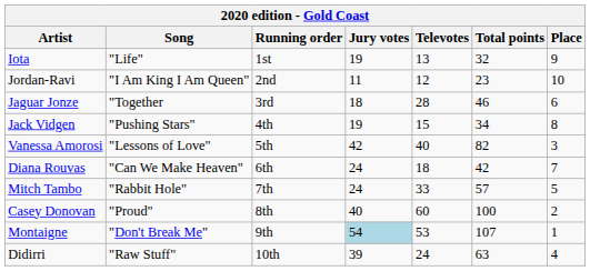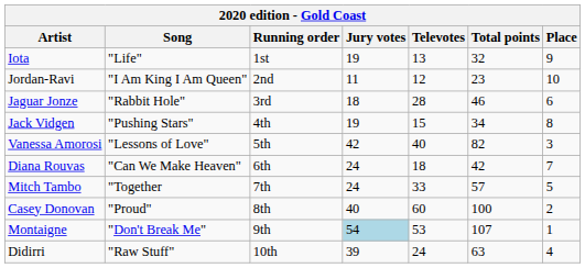Jaguar Jonze | Song: "Together -> "Rabbit Hole"
Mitch Tambo | Song: "Rabbit Hole" -> "Together
